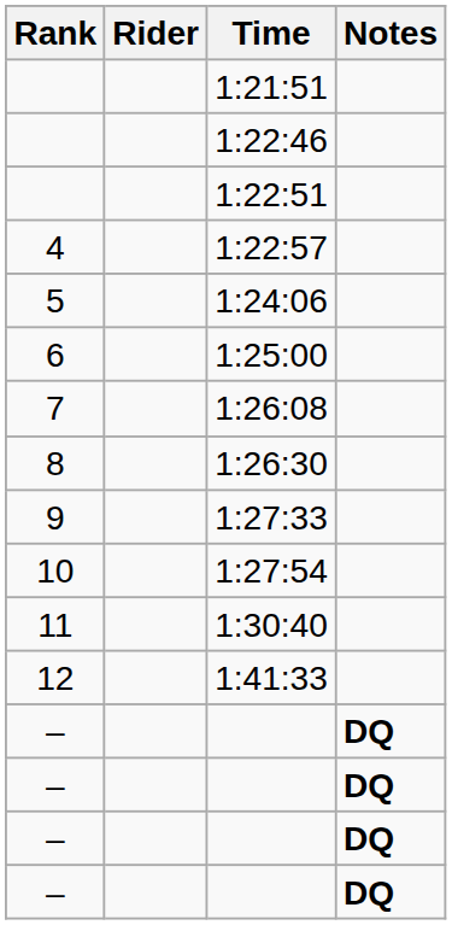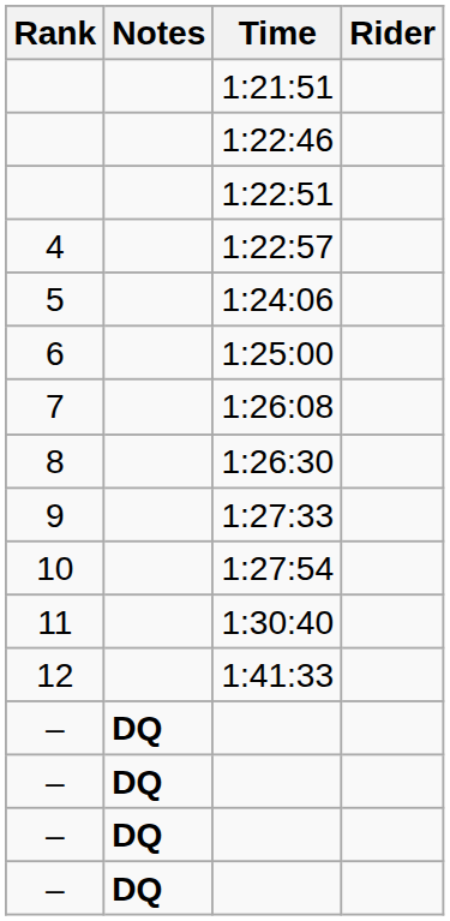columns swapped: Rider <-> Notes
